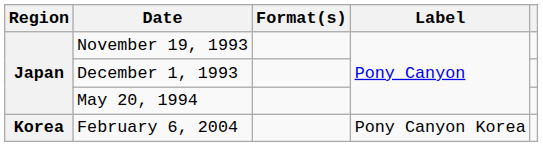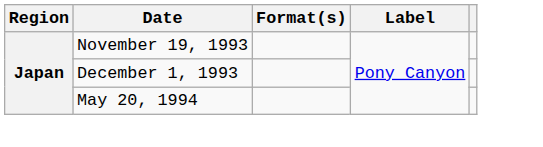- row: Korea | February 6, 2004 | Pony Canyon Korea
